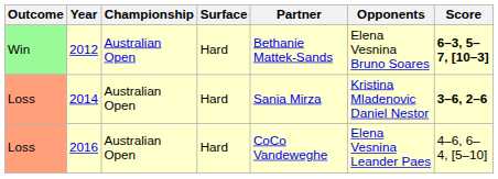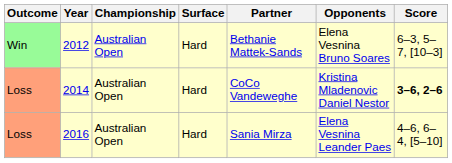2012 | Score: bold -> normal
2014 | Partner: Sania Mirza -> CoCo Vandeweghe
2016 | Partner: CoCo Vandeweghe -> Sania Mirza
